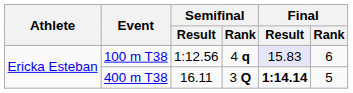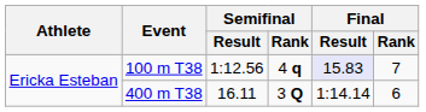100 m T38 | Final / Rank: 6 -> 7
400 m T38 | Final / Result: bold -> normal
400 m T38 | Final / Rank: 5 -> 6
